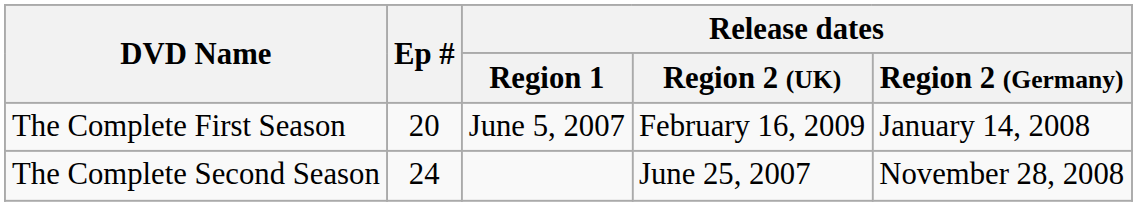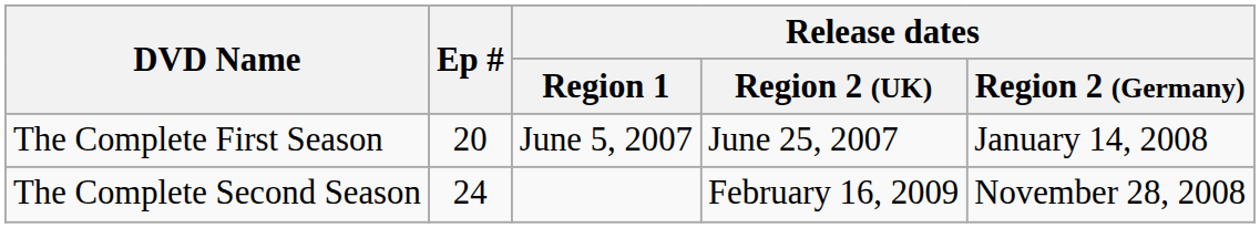The Complete First Season | Release dates / Region 2 (UK): February 16, 2009 -> June 25, 2007
The Complete Second Season | Release dates / Region 2 (UK): June 25, 2007 -> February 16, 2009
